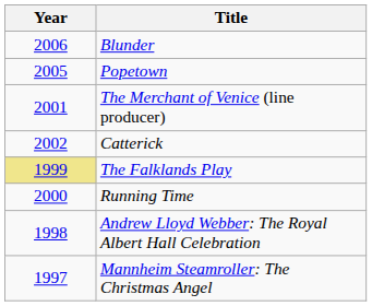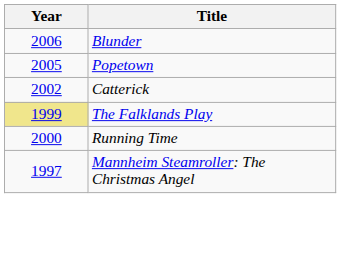- row: 2001 | The Merchant of Venice (line producer)
- row: 1998 | Andrew Lloyd Webber: The Royal Albert Hall Celebration
